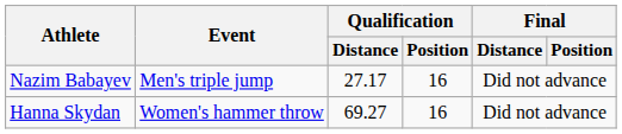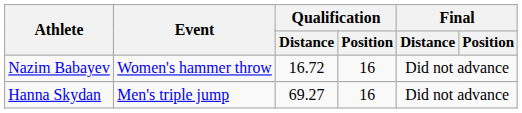Nazim Babayev | Event: Men's triple jump -> Women's hammer throw
Nazim Babayev | Qualification / Distance: 27.17 -> 16.72
Hanna Skydan | Event: Women's hammer throw -> Men's triple jump
